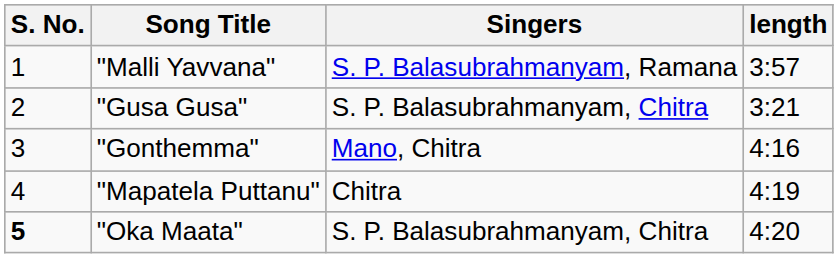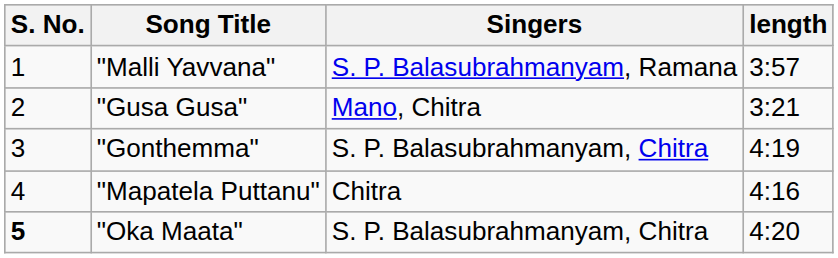"Gusa Gusa" | Singers: S. P. Balasubrahmanyam, Chitra -> Mano, Chitra
"Gonthemma" | Singers: Mano, Chitra -> S. P. Balasubrahmanyam, Chitra
"Gonthemma" | length: 4:16 -> 4:19
"Mapatela Puttanu" | length: 4:19 -> 4:16
